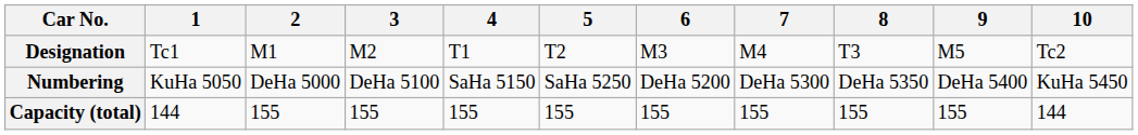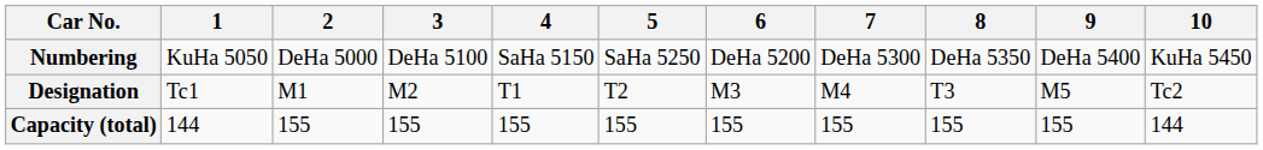rows swapped: Designation <-> Numbering
